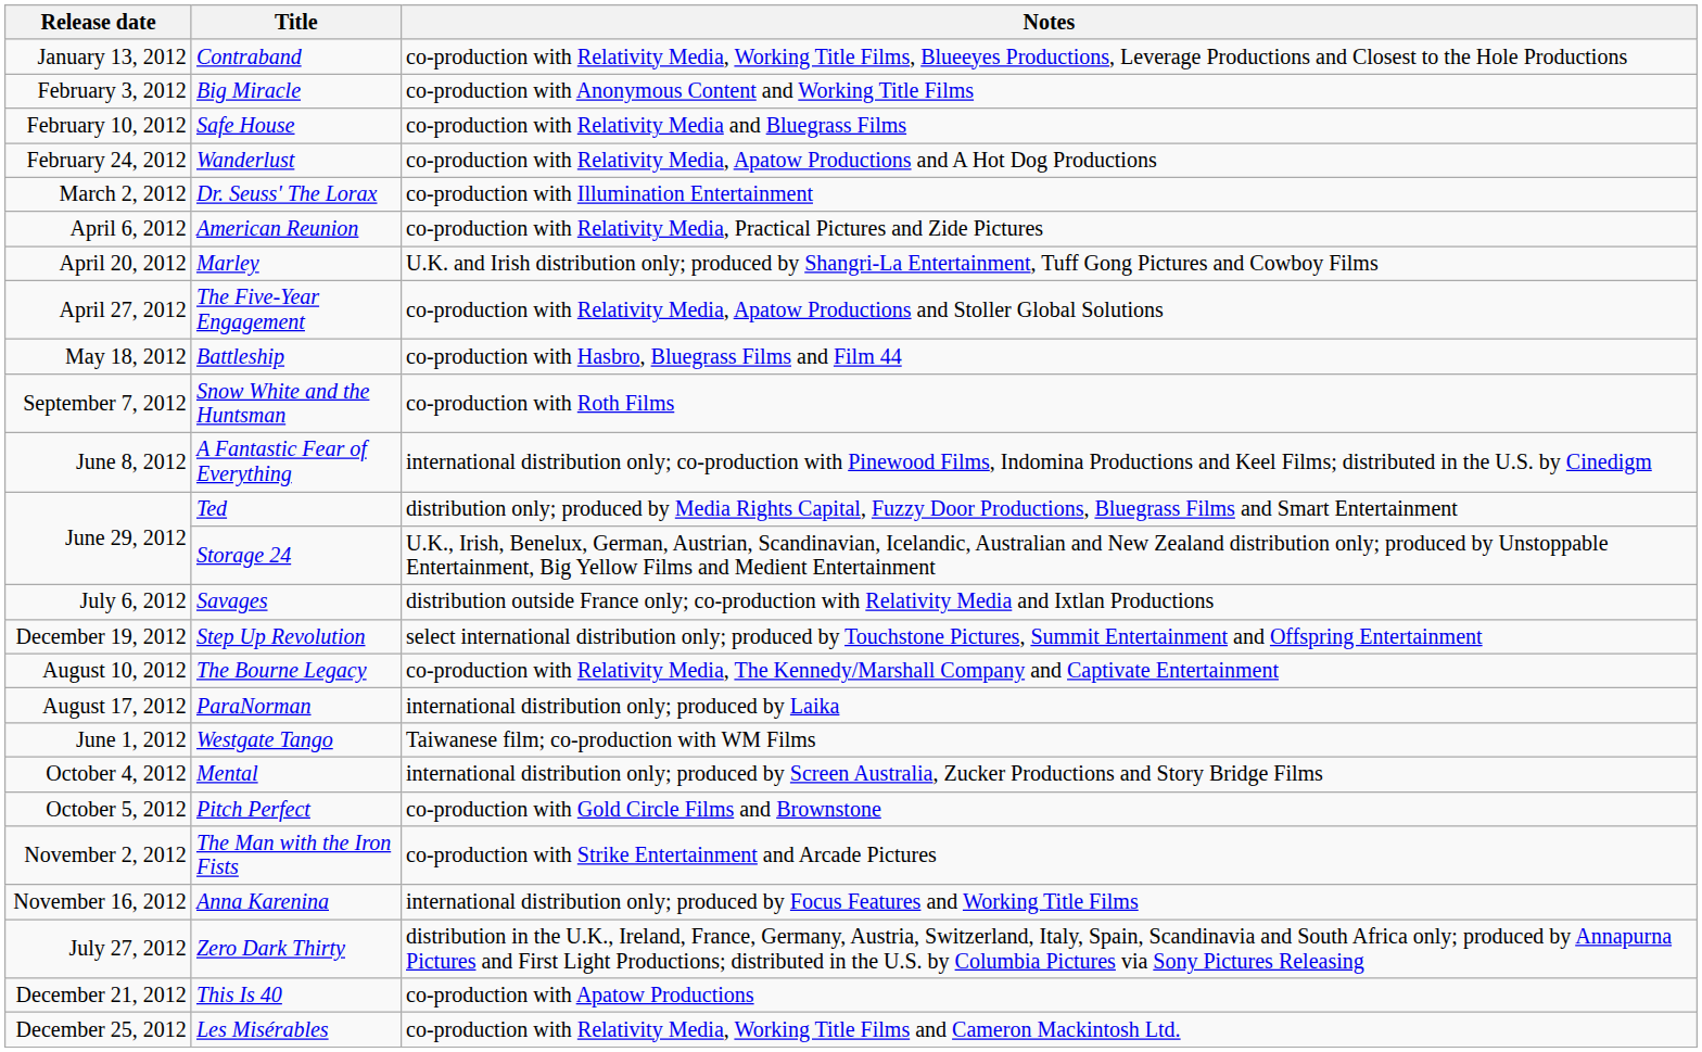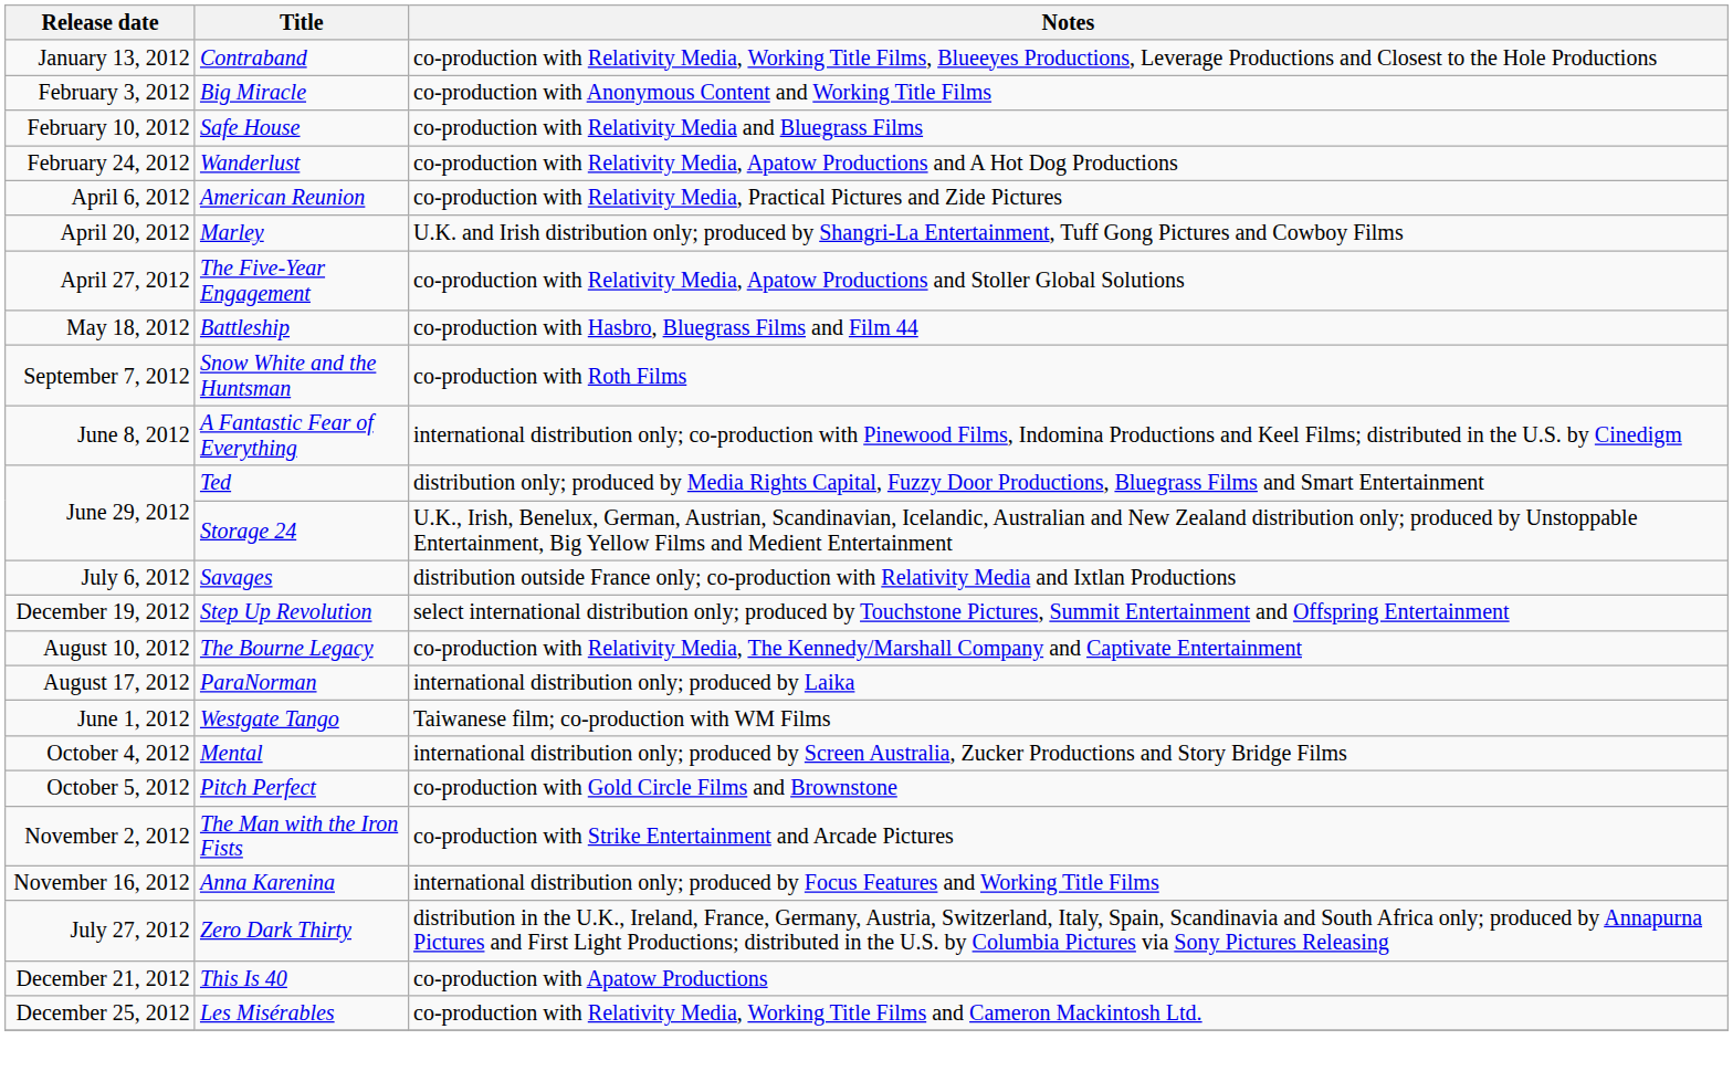- row: March 2, 2012 | Dr. Seuss' The Lorax | co-production with Illumination Entertainment
